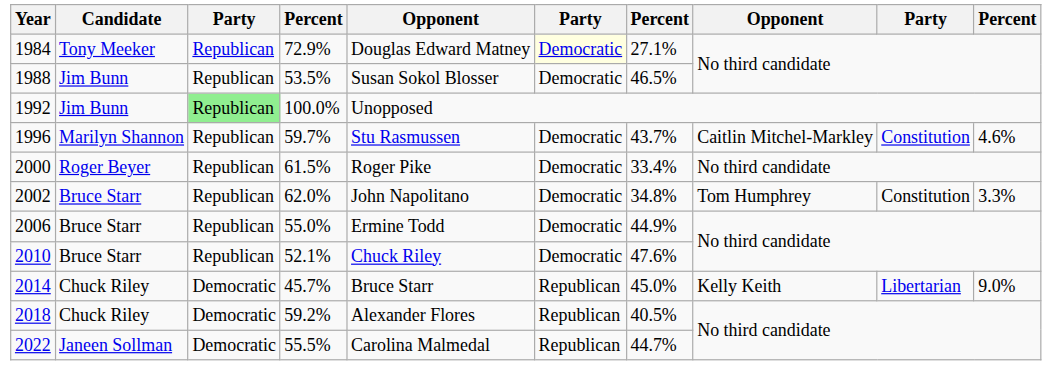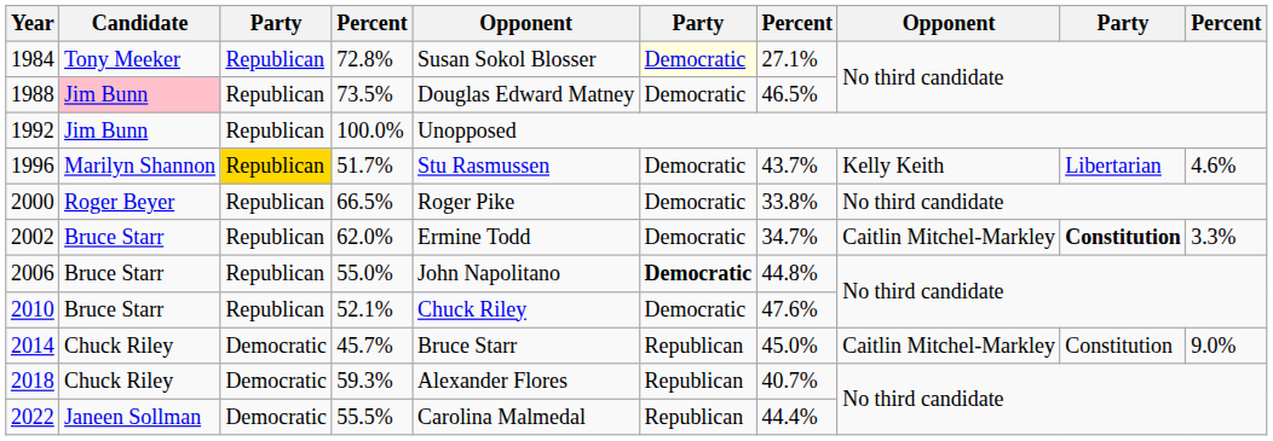1984 | column 4: 72.9% -> 72.8%
1984 | column 5: Douglas Edward Matney -> Susan Sokol Blosser
1988 | Candidate: no background -> pink background
1988 | column 4: 53.5% -> 73.5%
1988 | column 5: Susan Sokol Blosser -> Douglas Edward Matney
1992 | column 3: lightgreen background -> no background
1996 | column 3: no background -> gold background
1996 | column 4: 59.7% -> 51.7%
1996 | column 8: Caitlin Mitchel-Markley -> Kelly Keith
1996 | column 9: Constitution -> Libertarian
2000 | column 4: 61.5% -> 66.5%
2000 | column 7: 33.4% -> 33.8%
2002 | column 5: John Napolitano -> Ermine Todd
2002 | column 7: 34.8% -> 34.7%
2002 | column 8: Tom Humphrey -> Caitlin Mitchel-Markley
2002 | column 9: normal -> bold
2006 | column 5: Ermine Todd -> John Napolitano
2006 | column 6: normal -> bold
2006 | column 7: 44.9% -> 44.8%
2014 | column 8: Kelly Keith -> Caitlin Mitchel-Markley
2014 | column 9: Libertarian -> Constitution
2018 | column 4: 59.2% -> 59.3%
2018 | column 7: 40.5% -> 40.7%
2022 | column 7: 44.7% -> 44.4%
